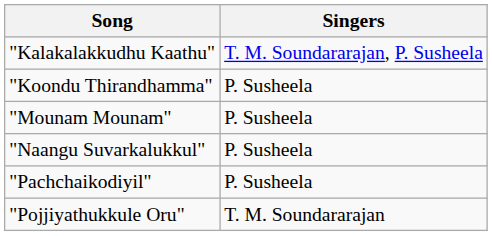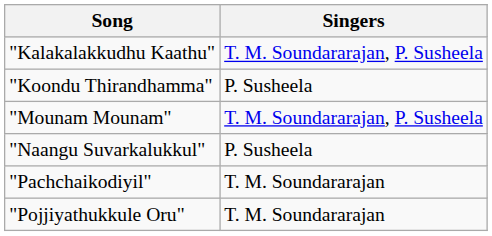"Mounam Mounam" | Singers: P. Susheela -> T. M. Soundararajan, P. Susheela
"Pachchaikodiyil" | Singers: P. Susheela -> T. M. Soundararajan
